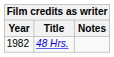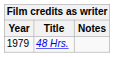48 Hrs. | Year: 1982 -> 1979
